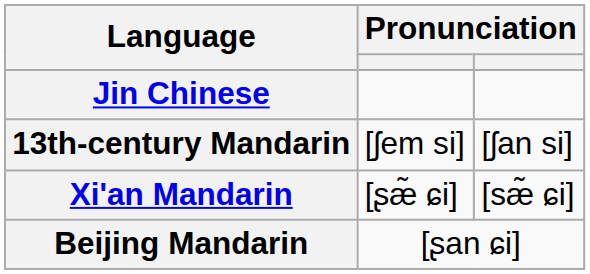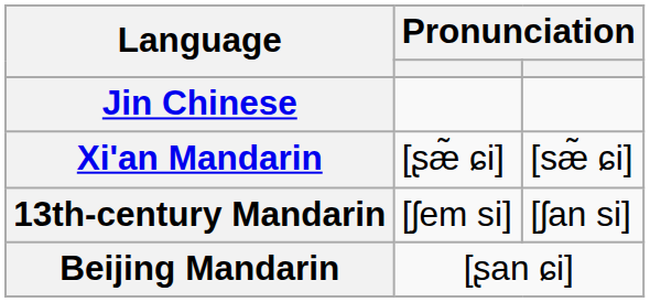rows swapped: 13th-century Mandarin <-> Xi'an Mandarin
